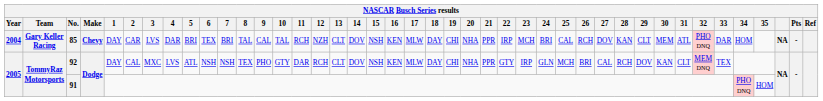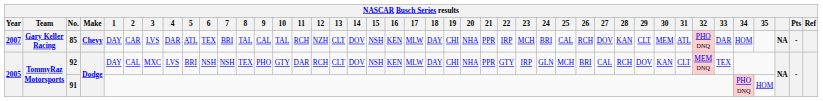85 | Year: 2004 -> 2007
85 | 5: BRI -> ATL
92 | 5: ATL -> BRI
